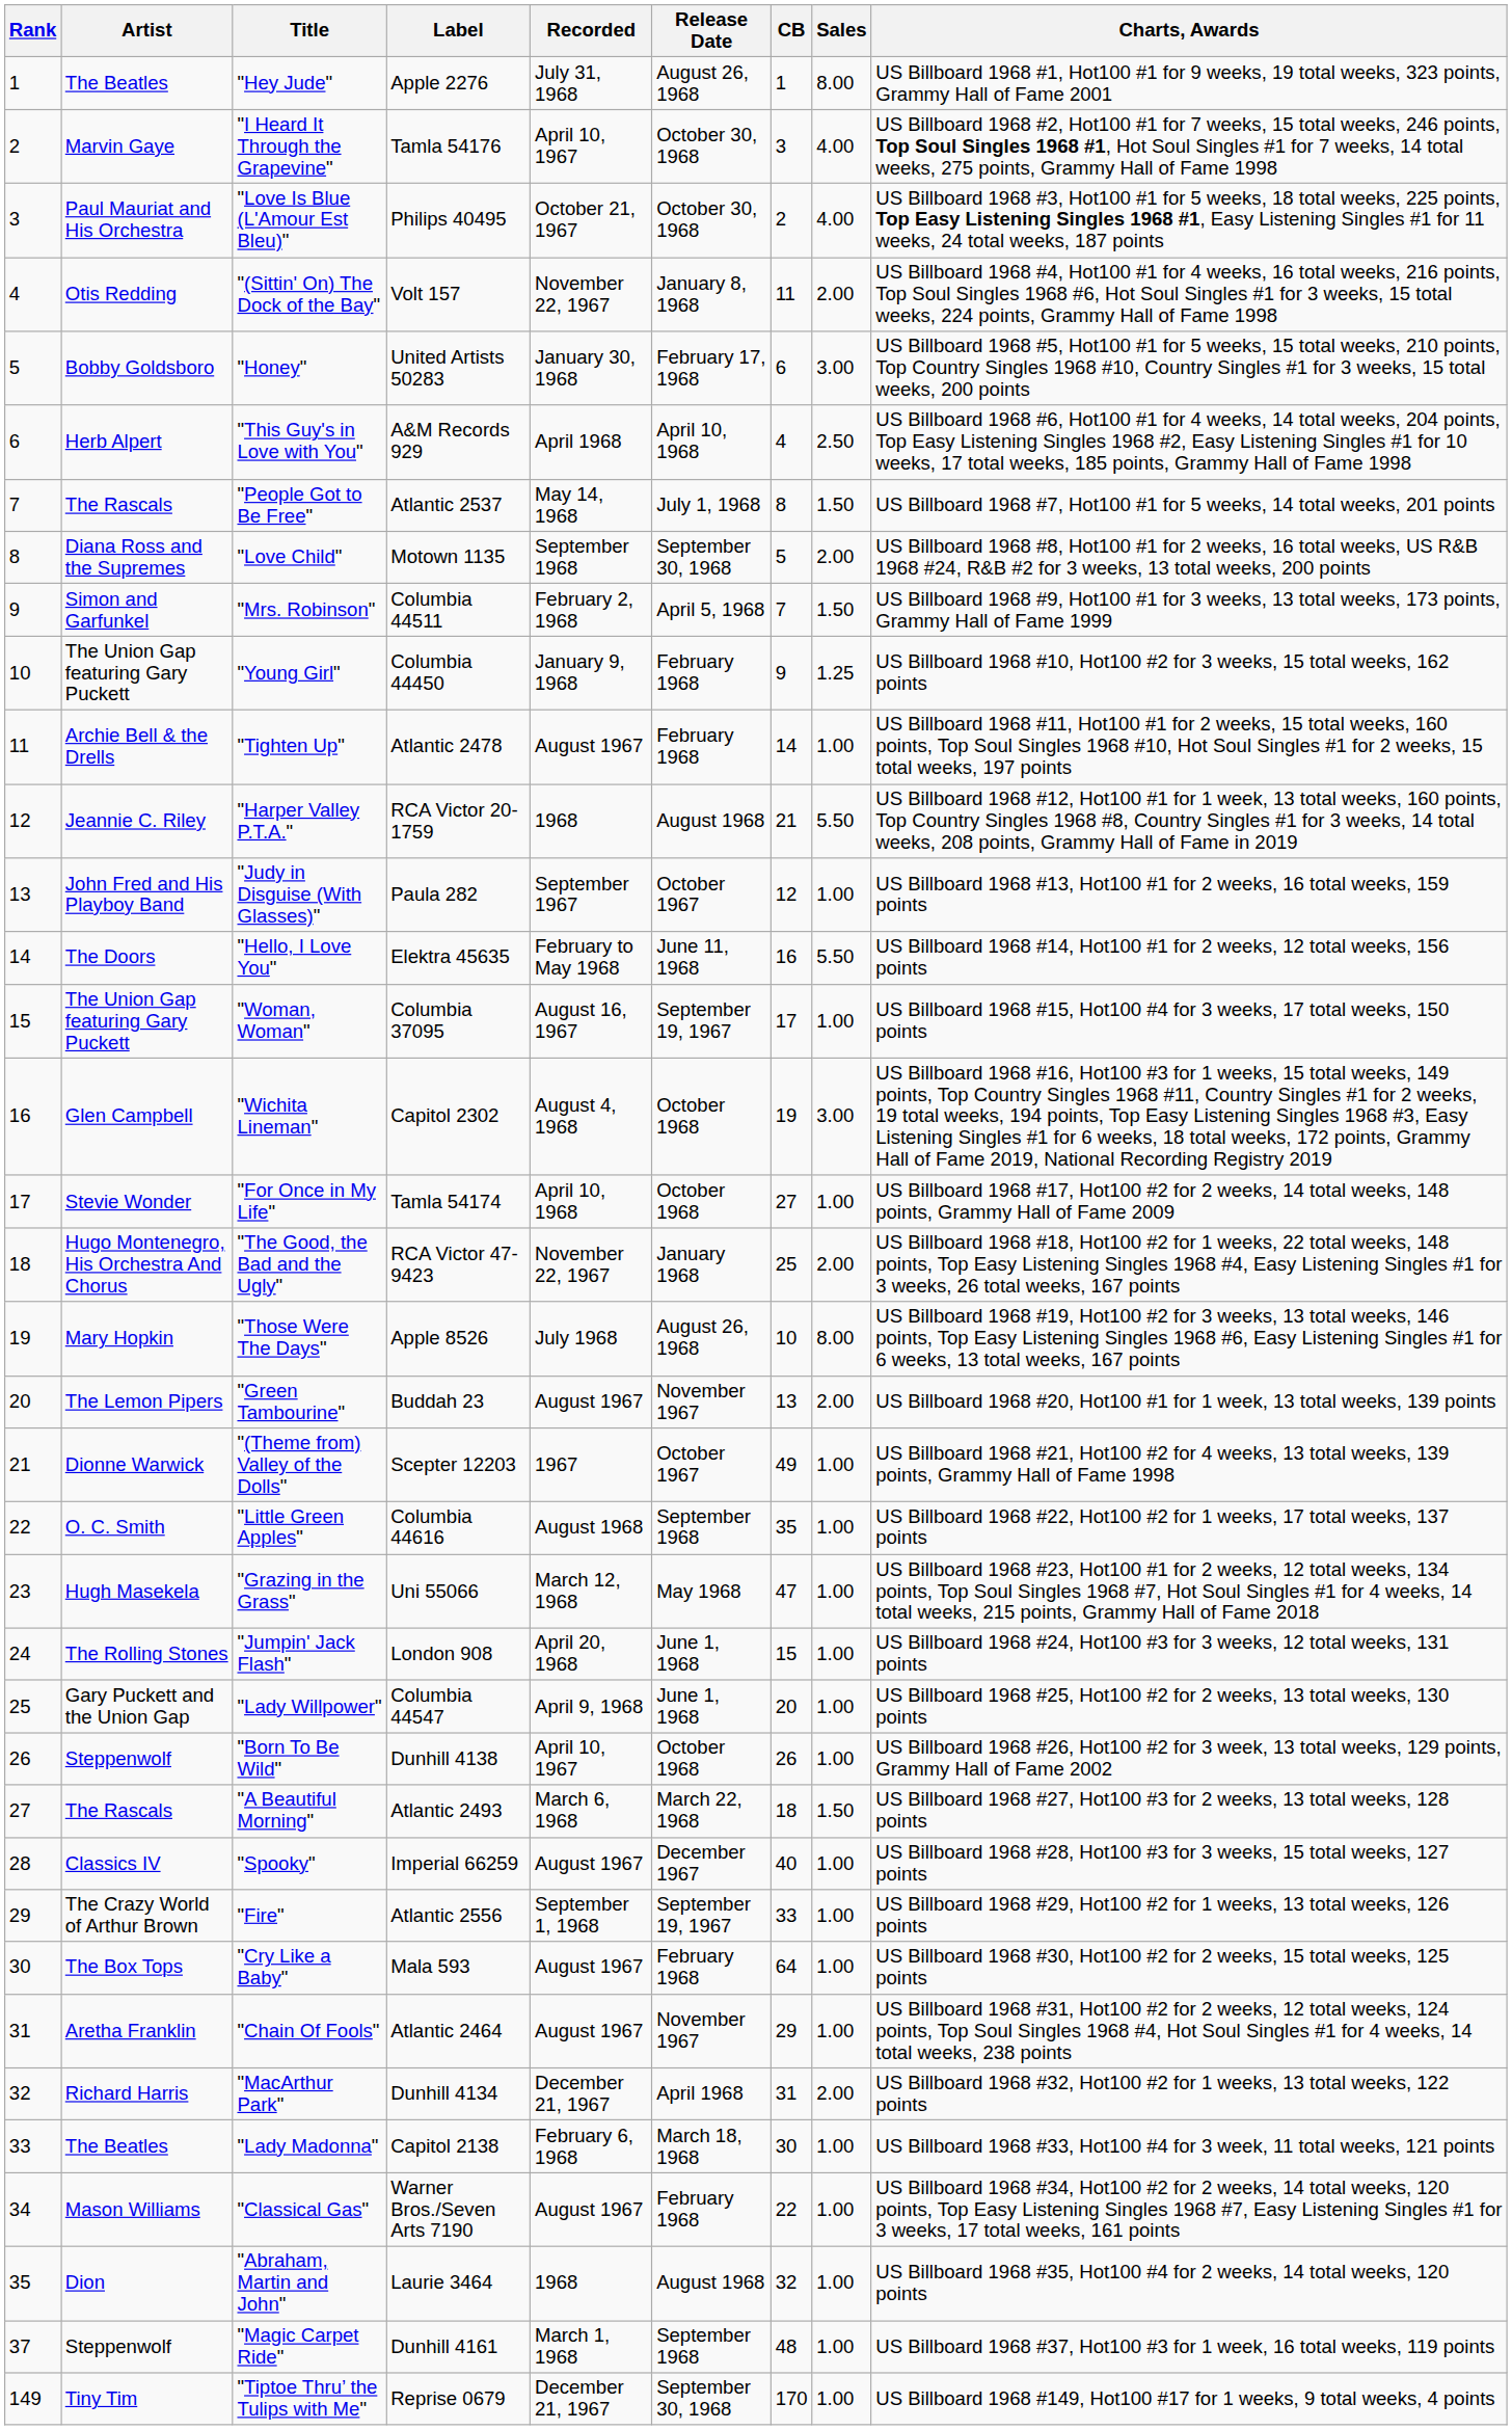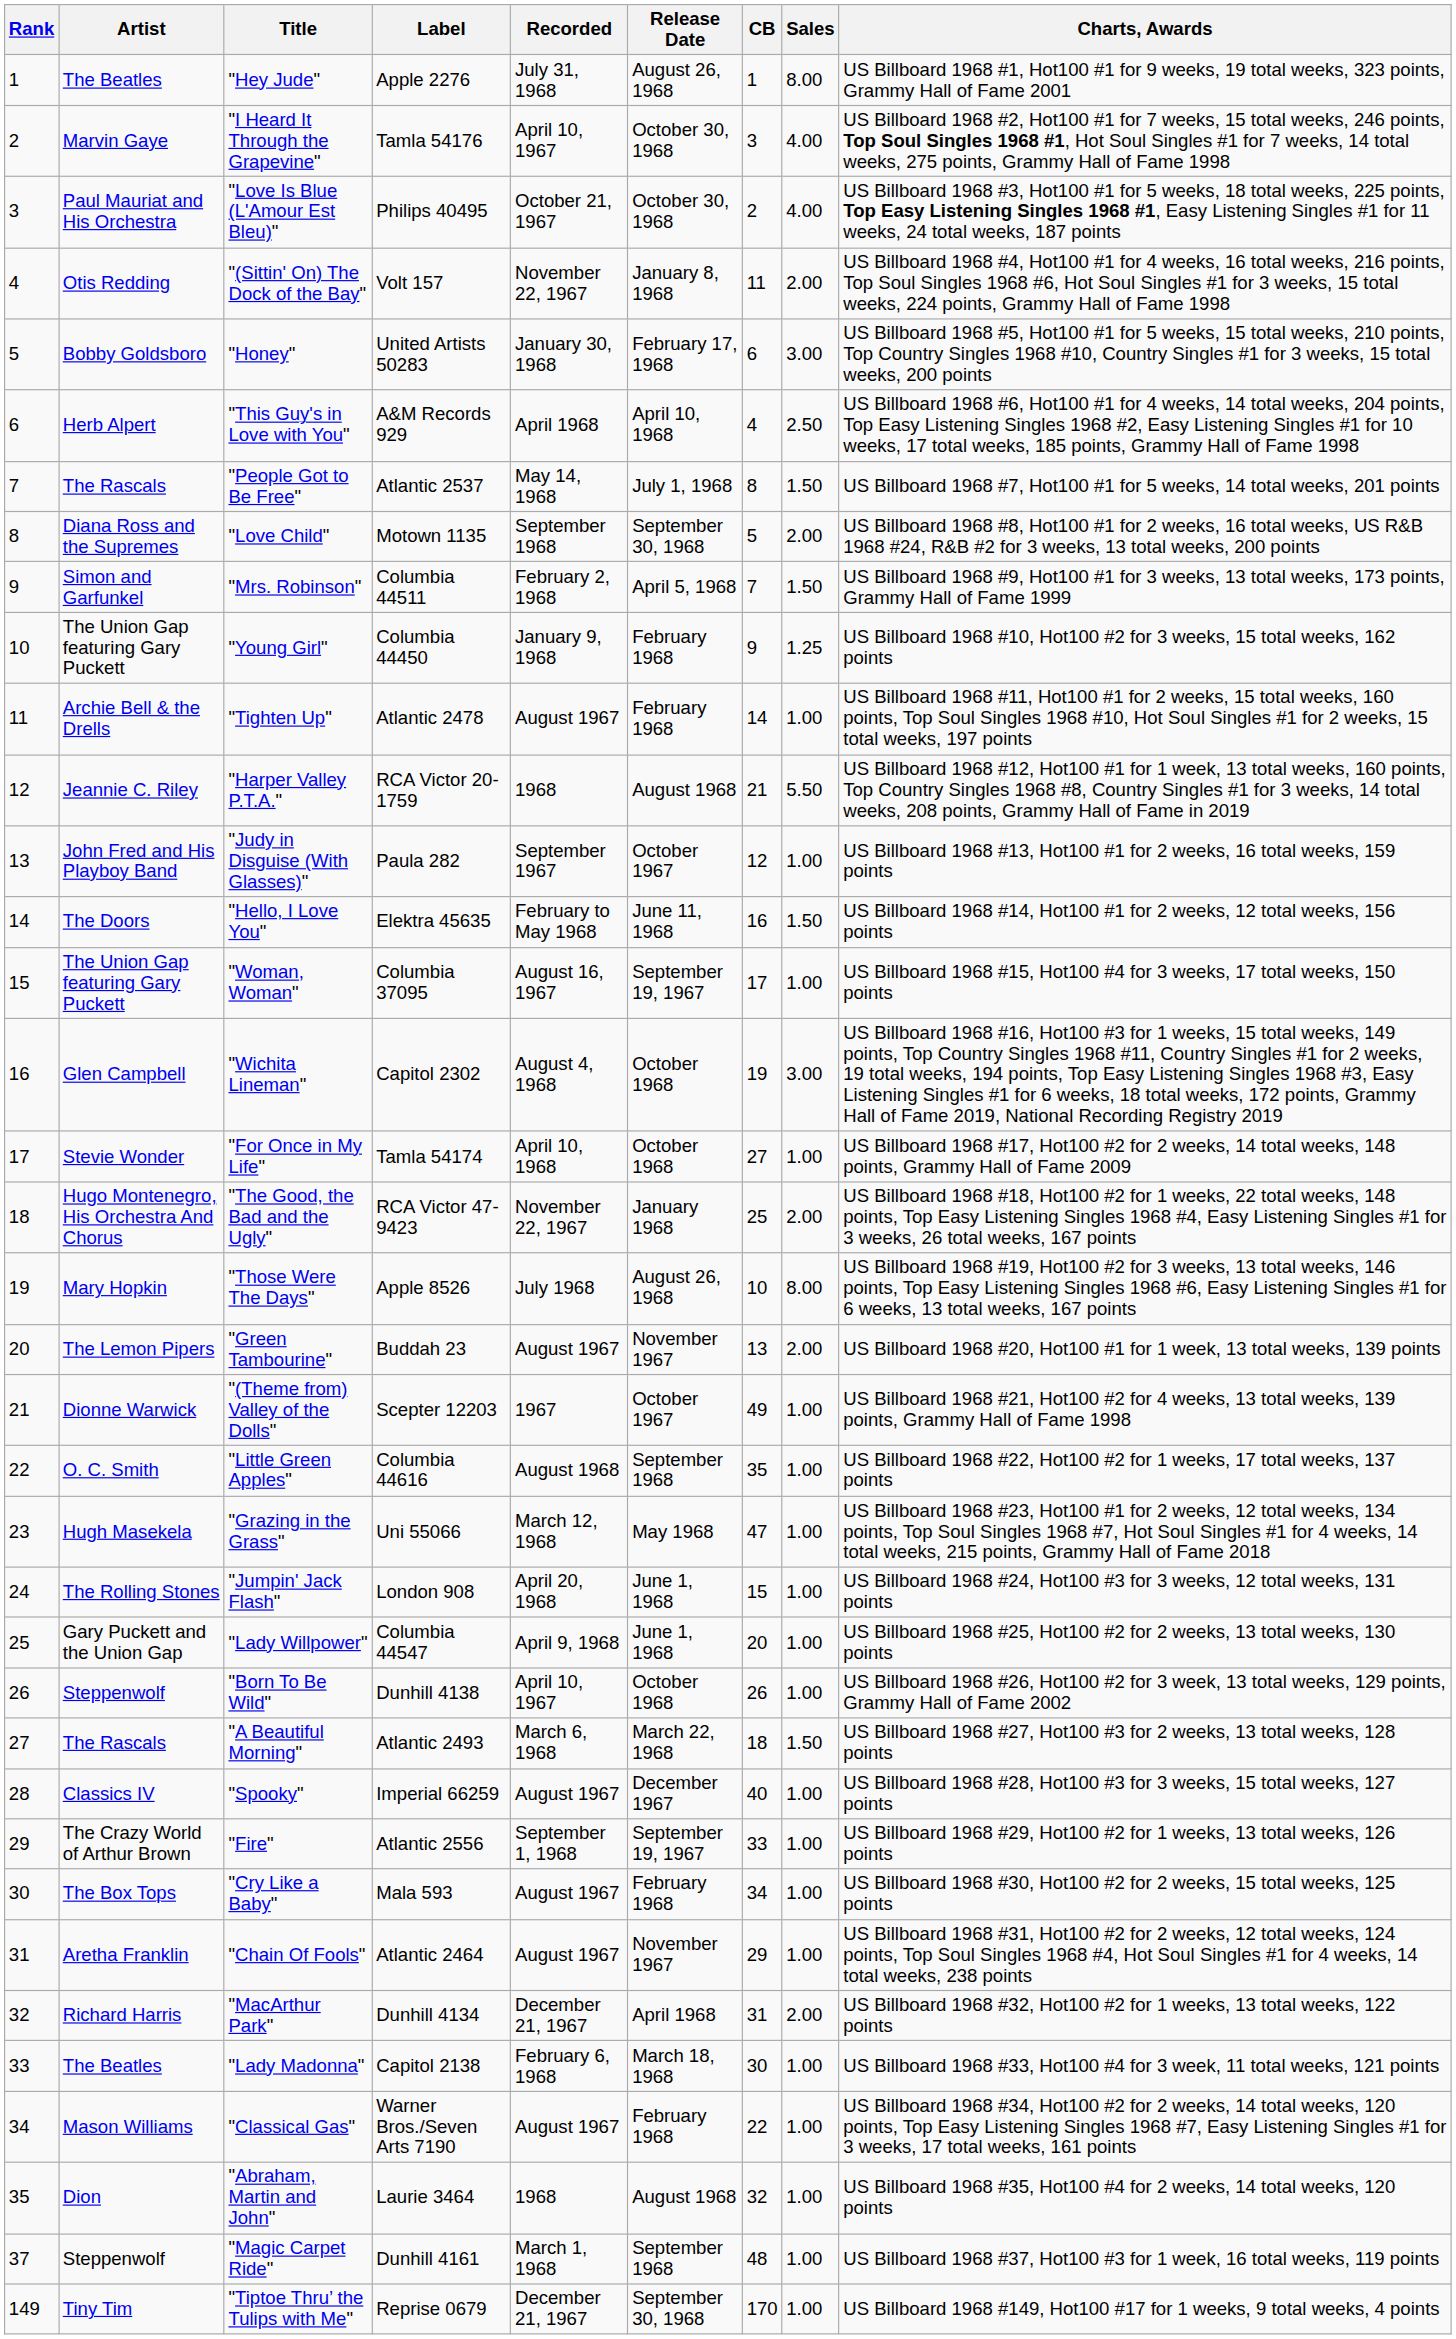"Hello, I Love You" | Sales: 5.50 -> 1.50
"Cry Like a Baby" | CB: 64 -> 34
